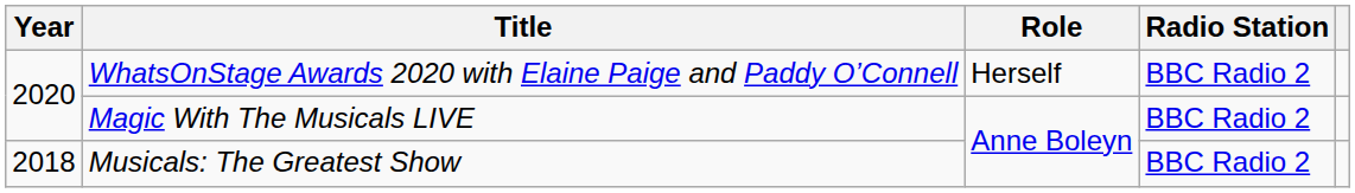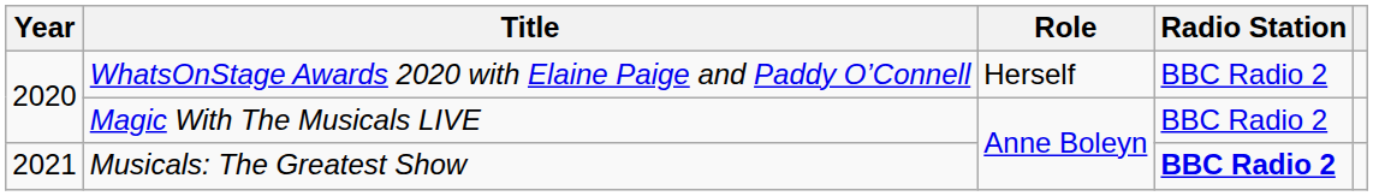Musicals: The Greatest Show | Year: 2018 -> 2021
Musicals: The Greatest Show | Radio Station: normal -> bold
